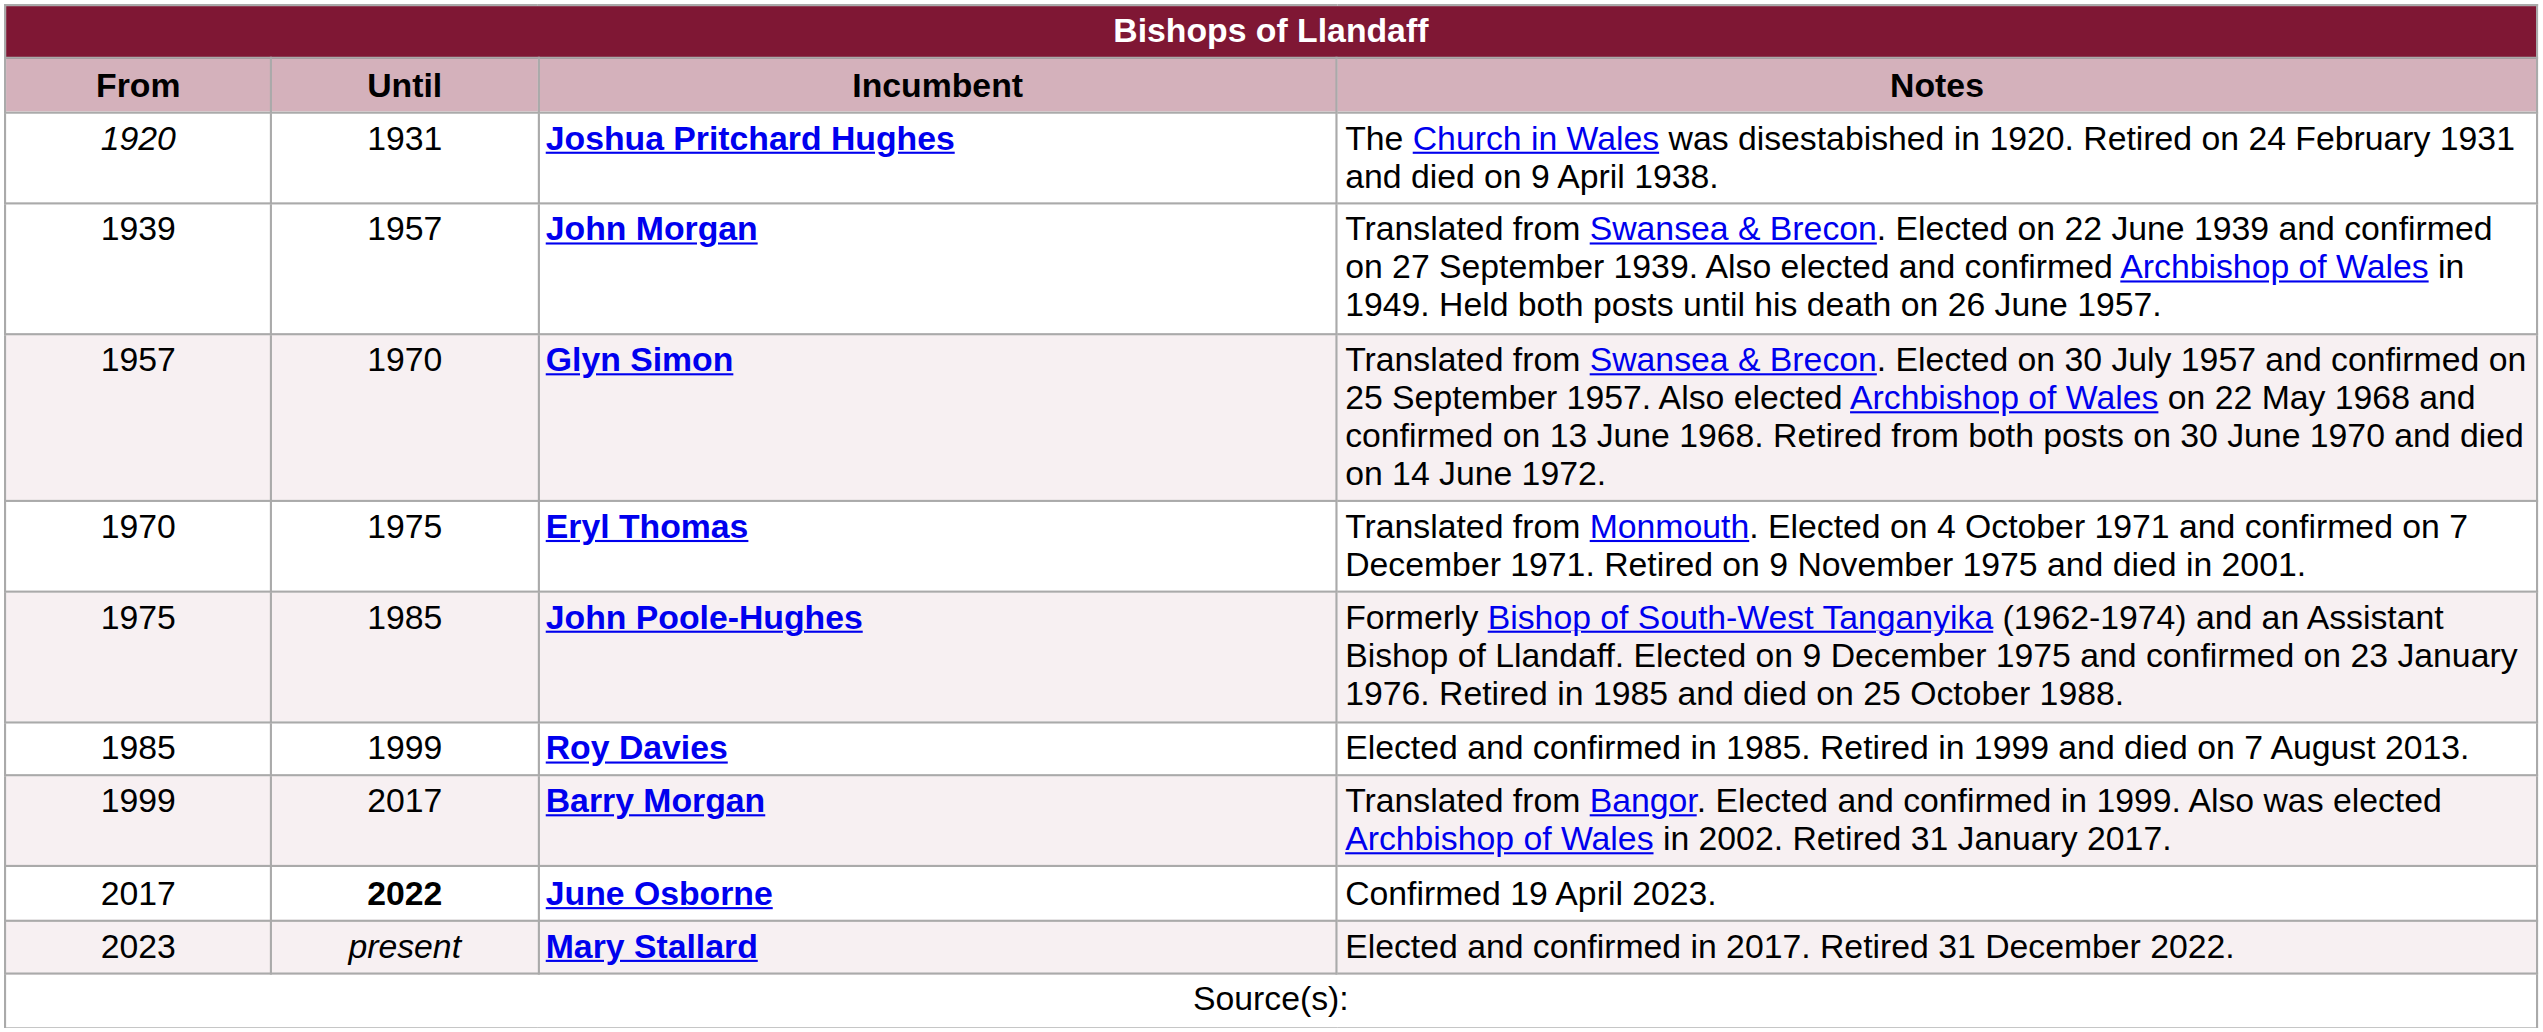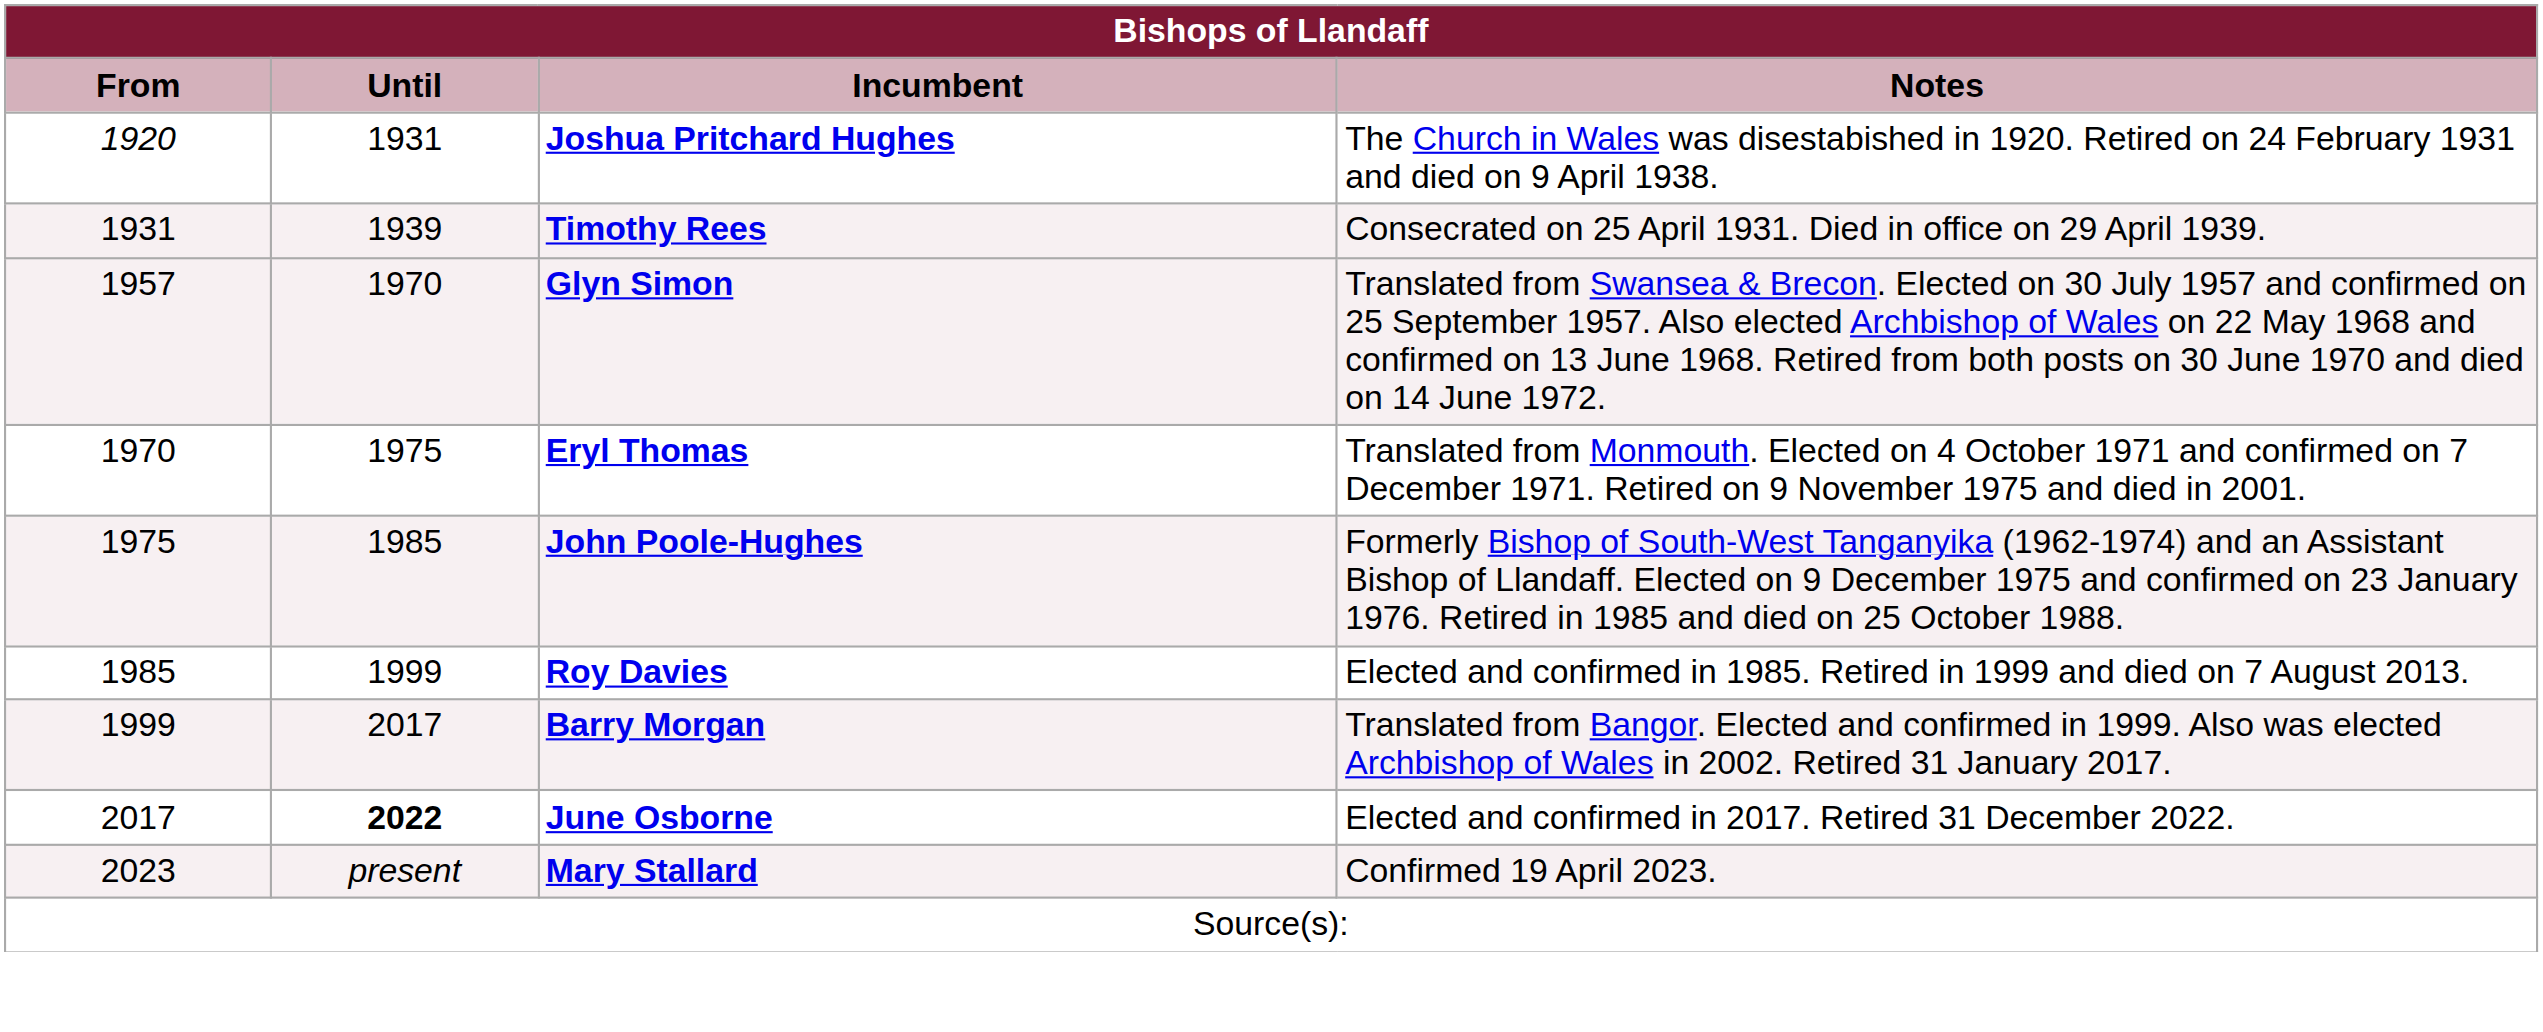+ row: 1931 | 1939 | Timothy Rees | Consecrated on 25 April 1931. Died in office on 29 April 1939.
- row: 1939 | 1957 | John Morgan | Translated from Swansea & Brecon. Elected on 22 June 1939 and confirmed on 27 September 1939. Also elected and confirmed Archbishop of Wales in 1949. Held both posts until his death on 26 June 1957.
June Osborne | Notes: Confirmed 19 April 2023. -> Elected and confirmed in 2017. Retired 31 December 2022.
Mary Stallard | Notes: Elected and confirmed in 2017. Retired 31 December 2022. -> Confirmed 19 April 2023.
